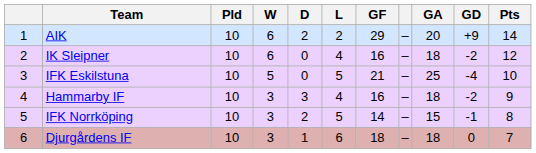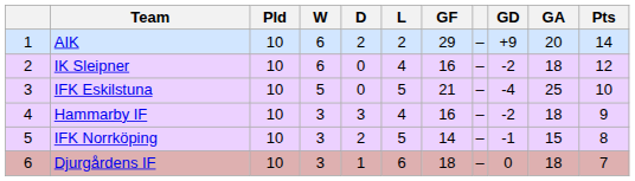columns swapped: GA <-> GD
